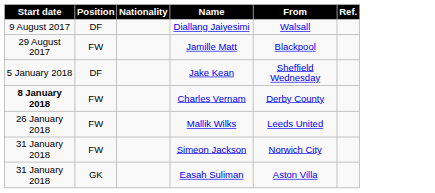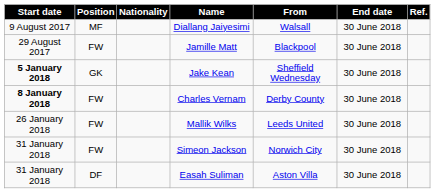+ column: End date | 30 June 2018 | 30 June 2018 | 30 June 2018 | 30 June 2018 | 30 June 2018 | 30 June 2018 | 30 June 2018
Diallang Jaiyesimi | Position: DF -> MF
Jake Kean | Start date: normal -> bold
Jake Kean | Position: DF -> GK
Easah Suliman | Position: GK -> DF
